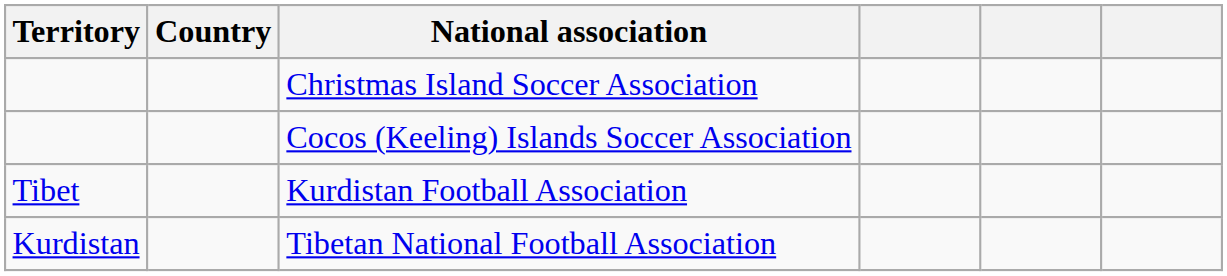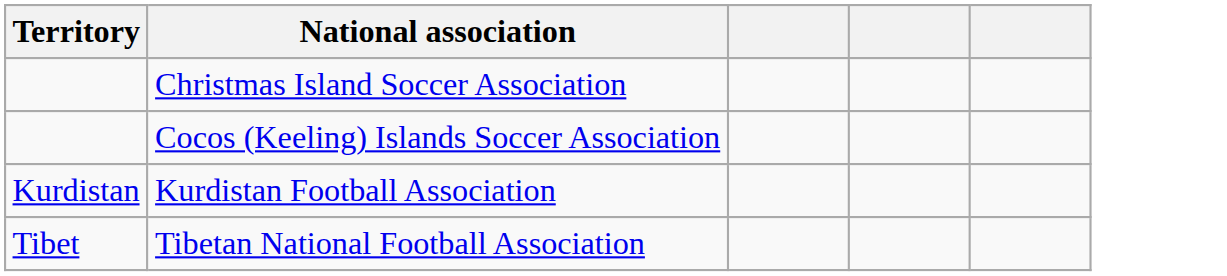- column: Country
Kurdistan Football Association | Territory: Tibet -> Kurdistan
Tibetan National Football Association | Territory: Kurdistan -> Tibet
